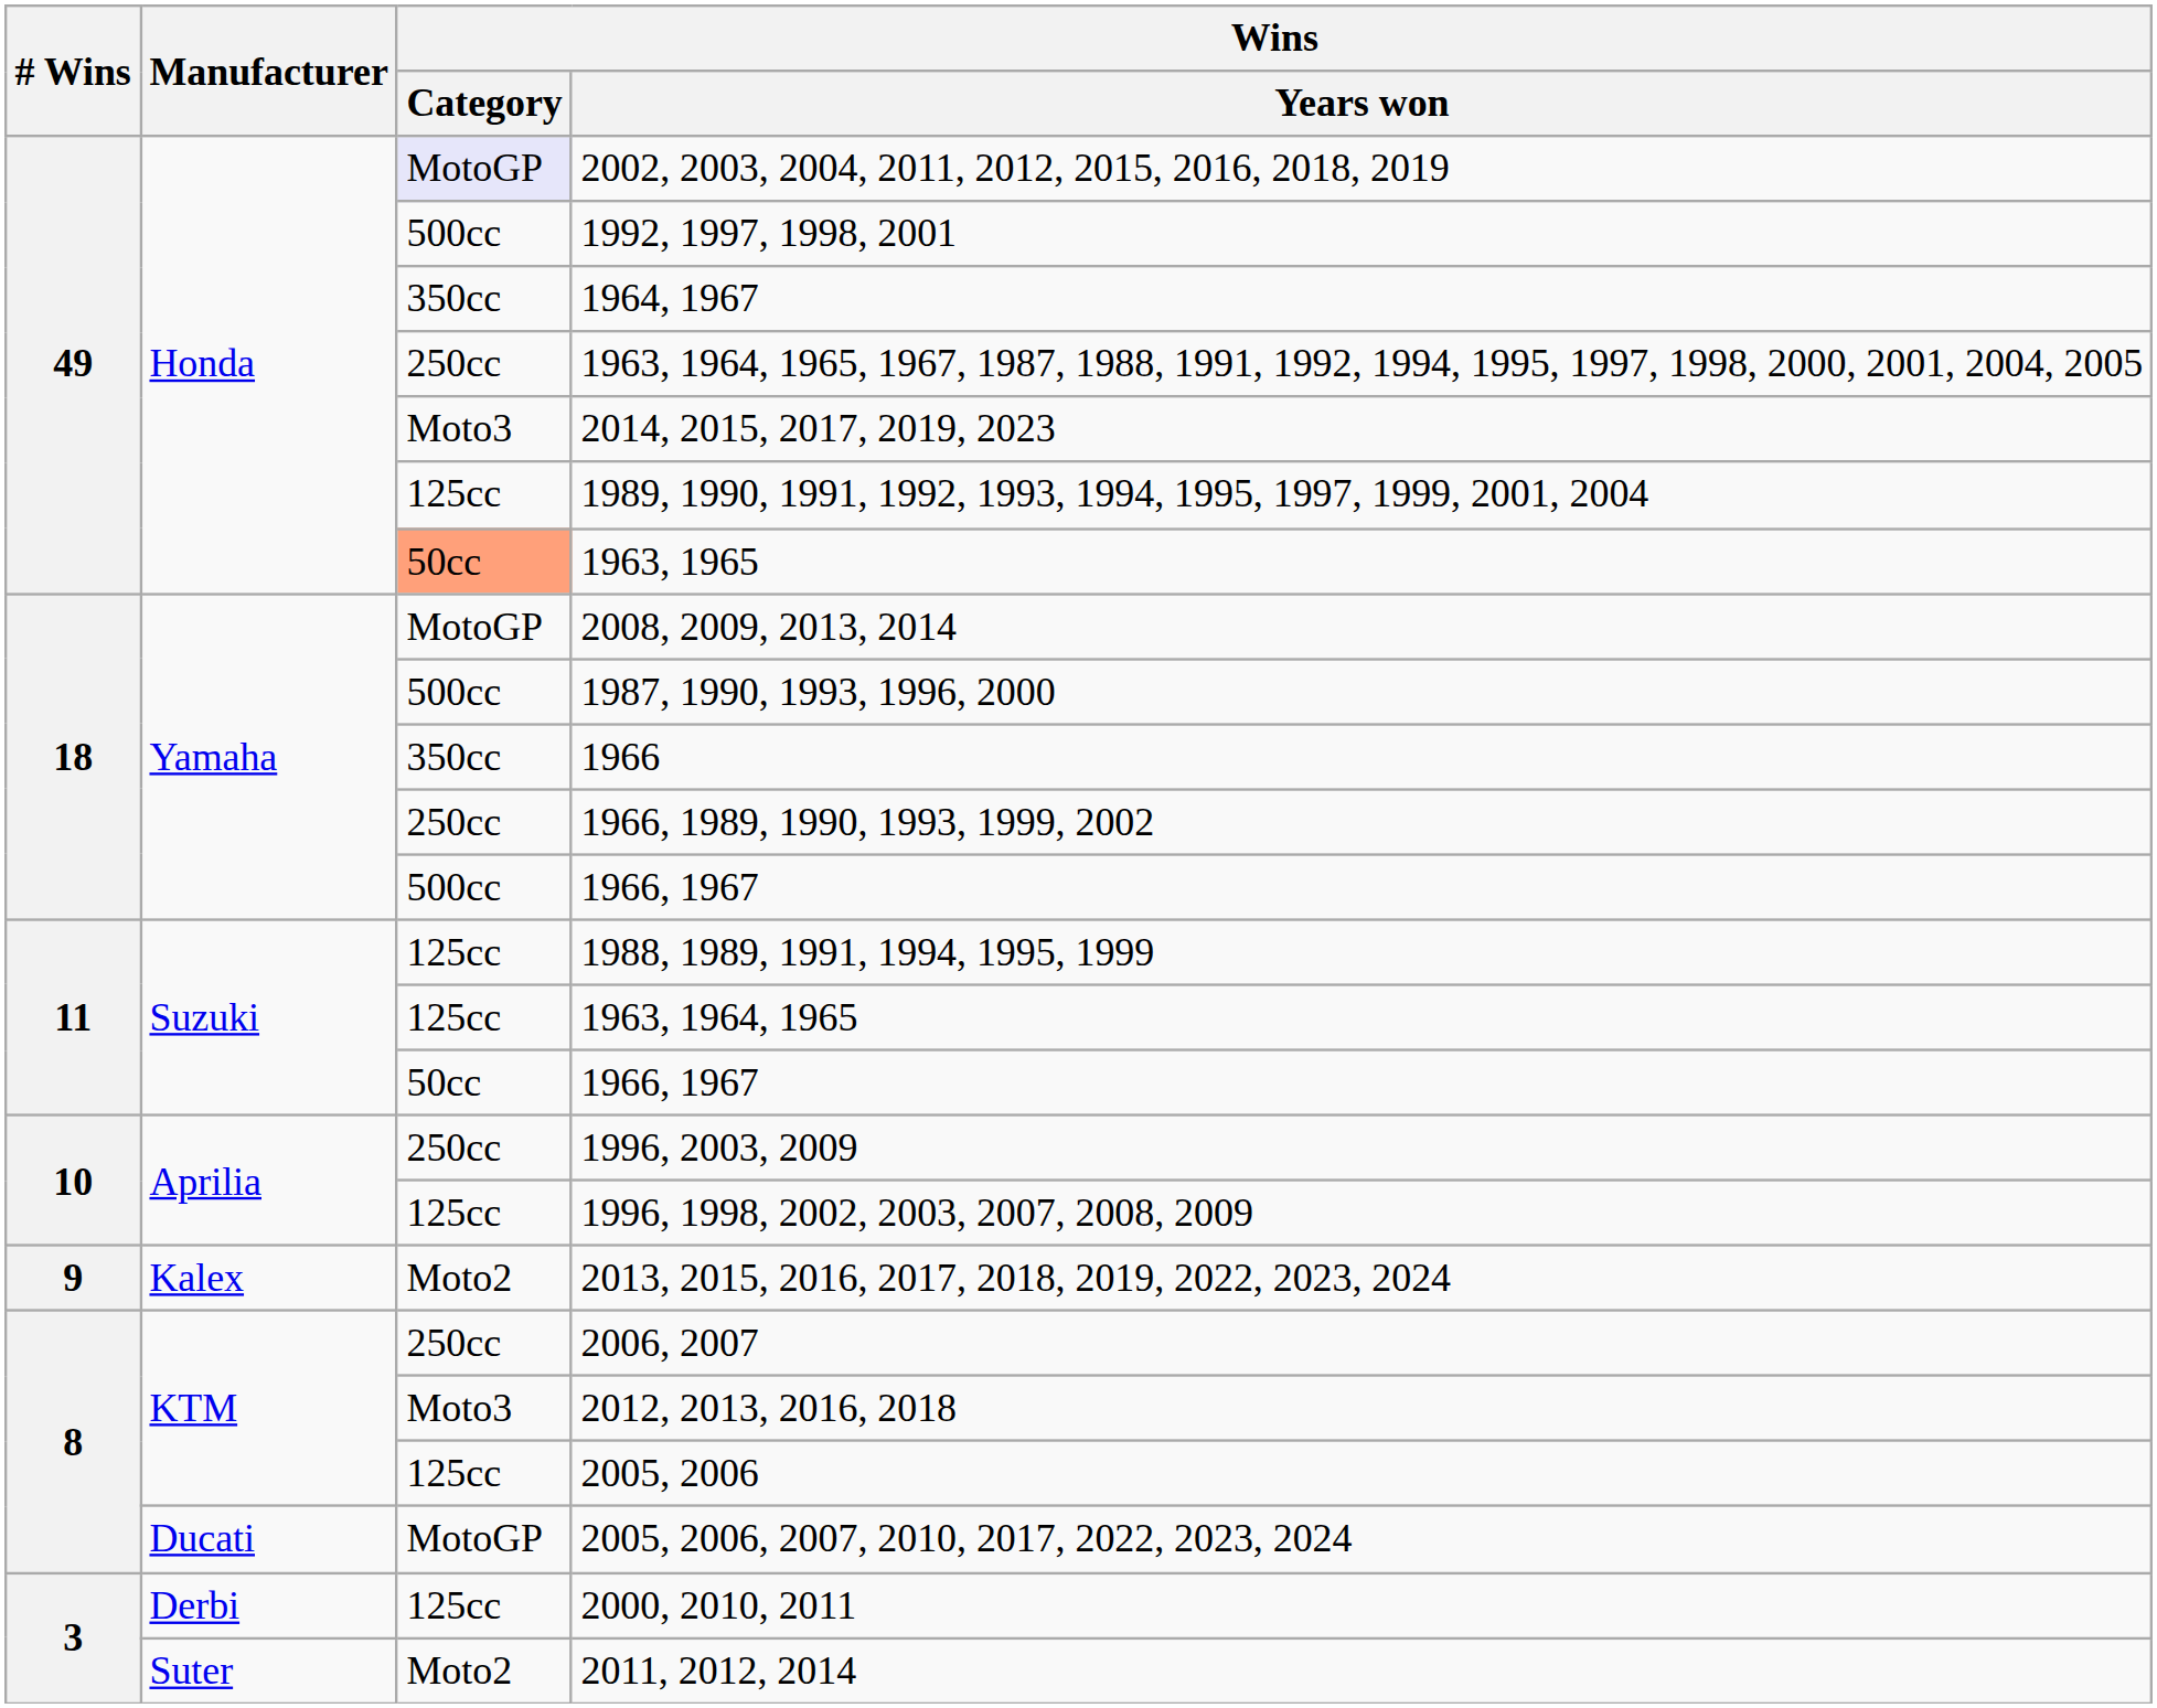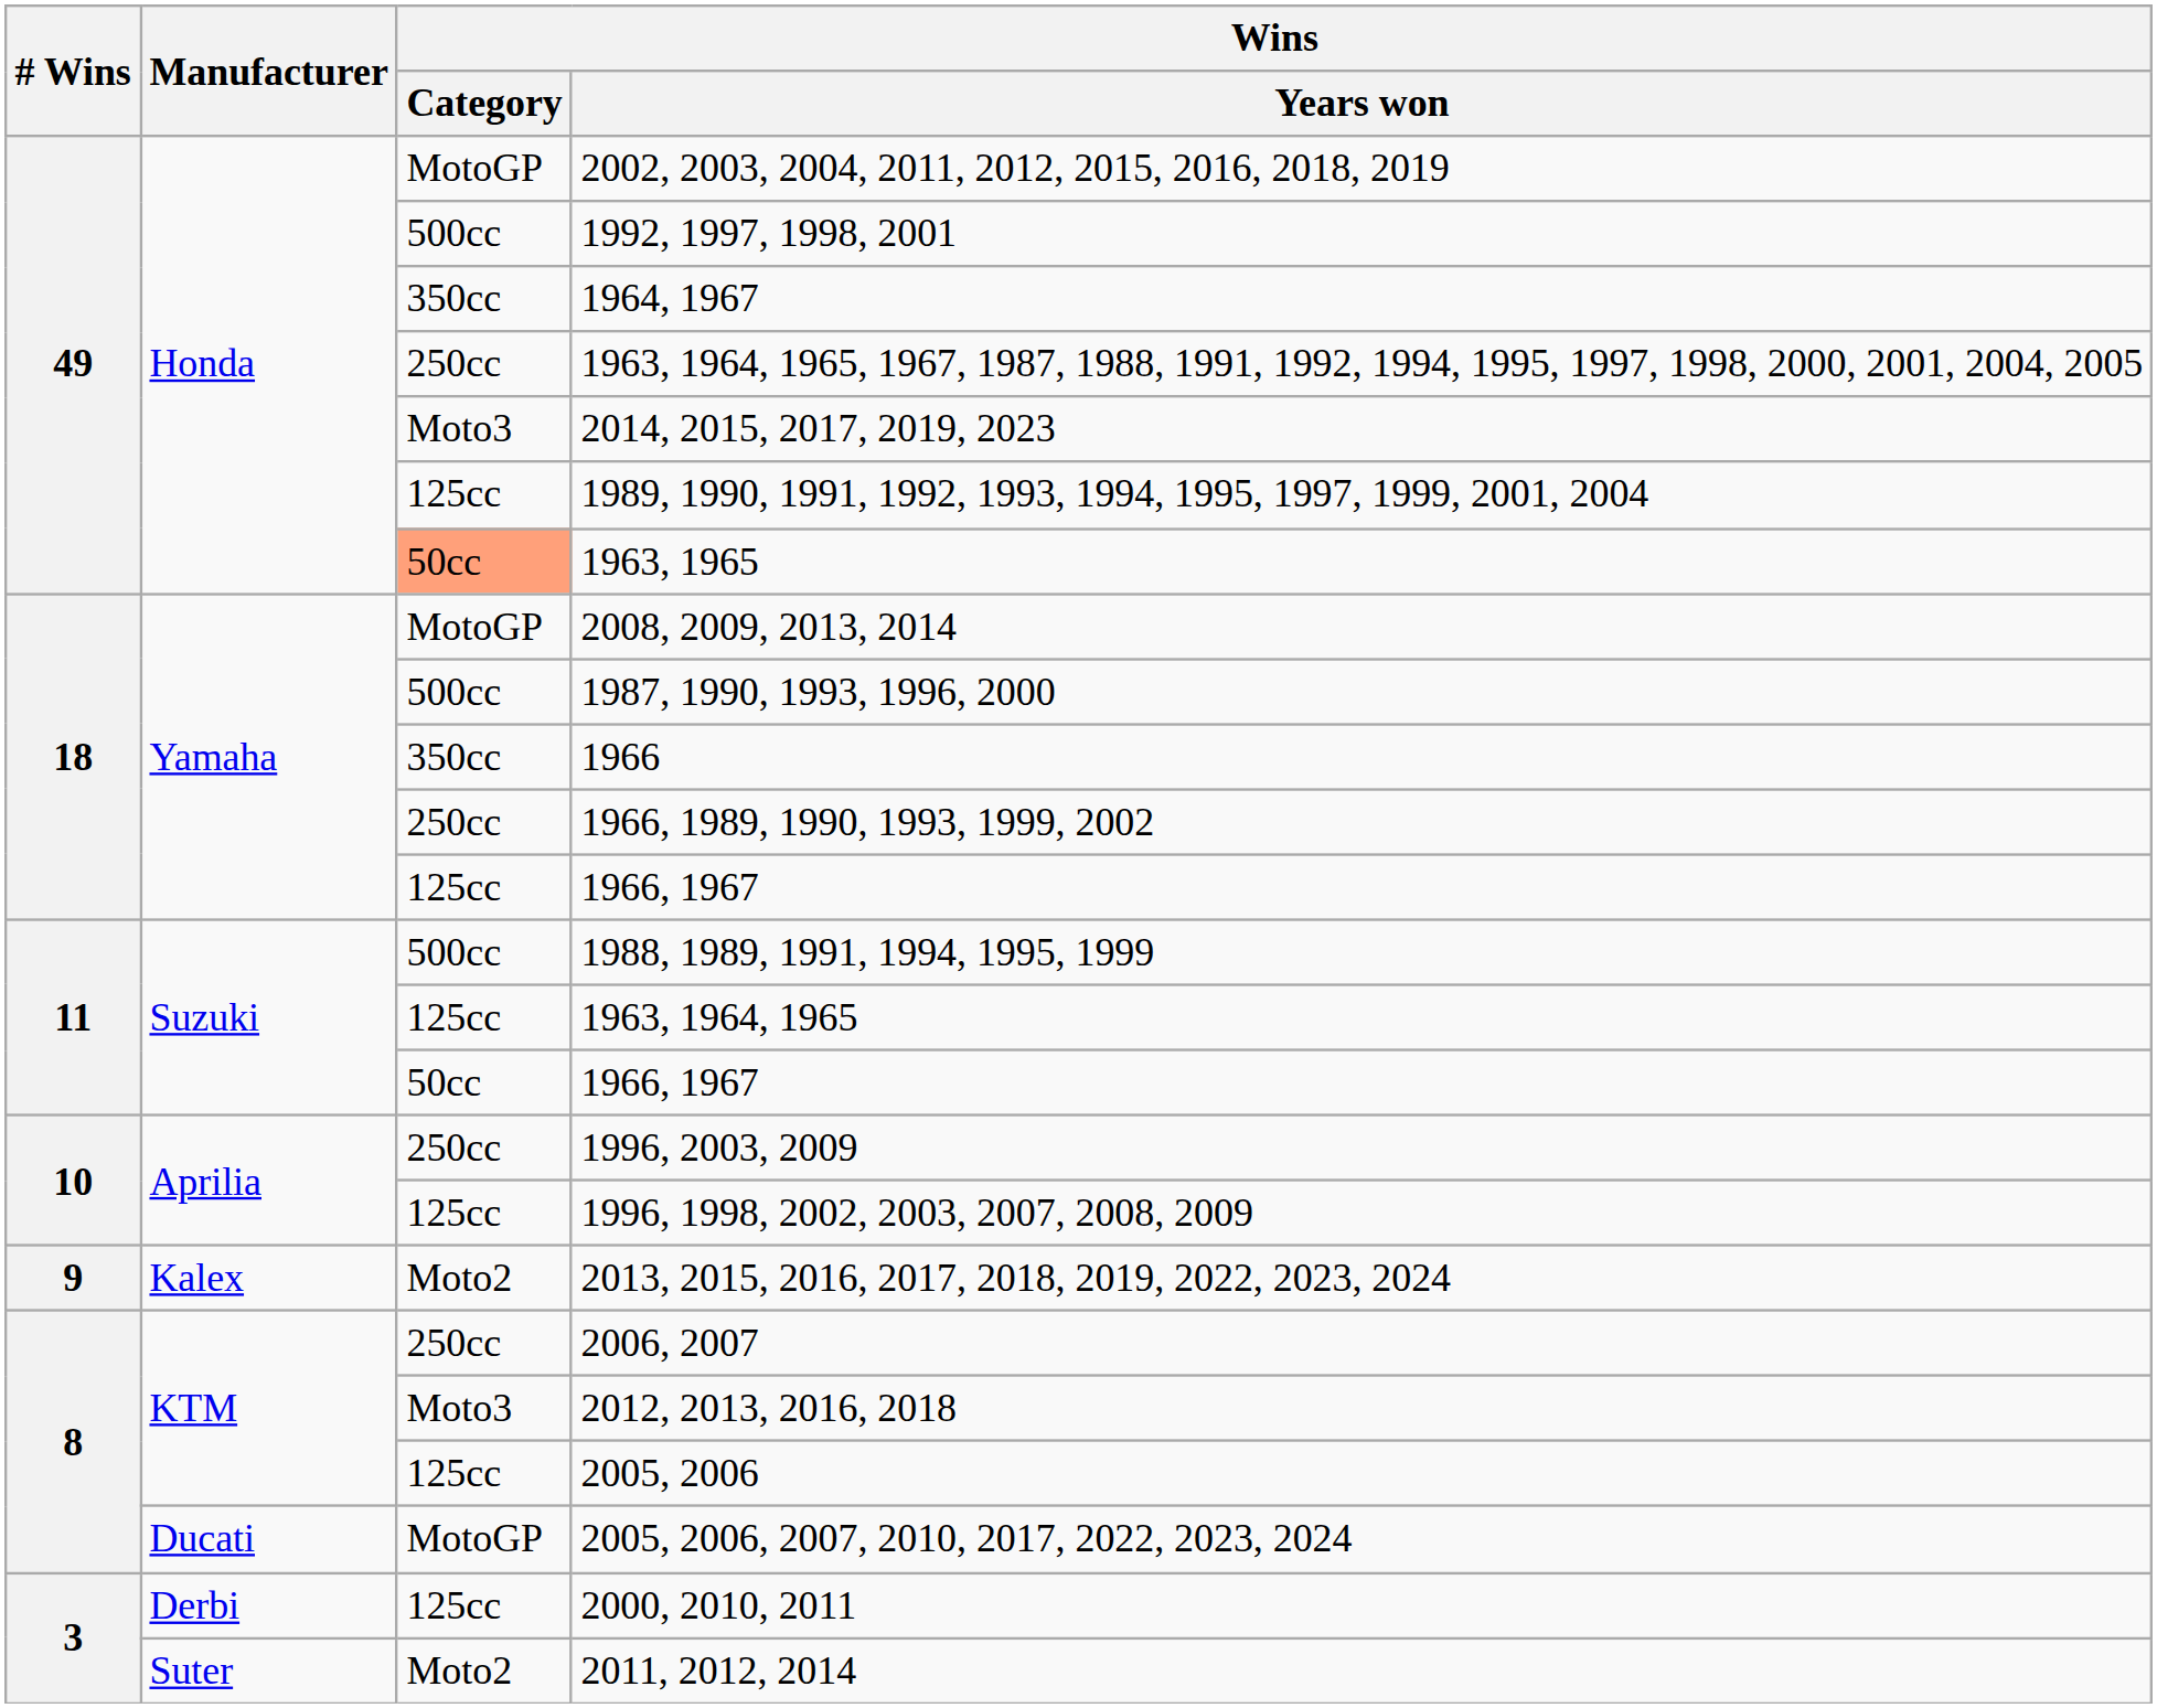2002, 2003, 2004, 2011, 2012, 2015, 2016, 2018, 2019 | Wins / Category: lavender background -> no background
Yamaha / 1966, 1967 | Wins / Category: 500cc -> 125cc
1988, 1989, 1991, 1994, 1995, 1999 | Wins / Category: 125cc -> 500cc
